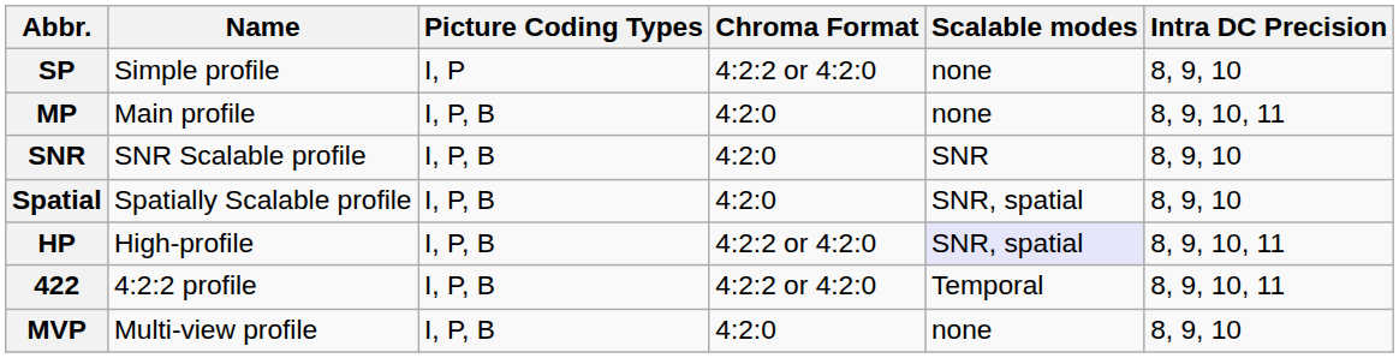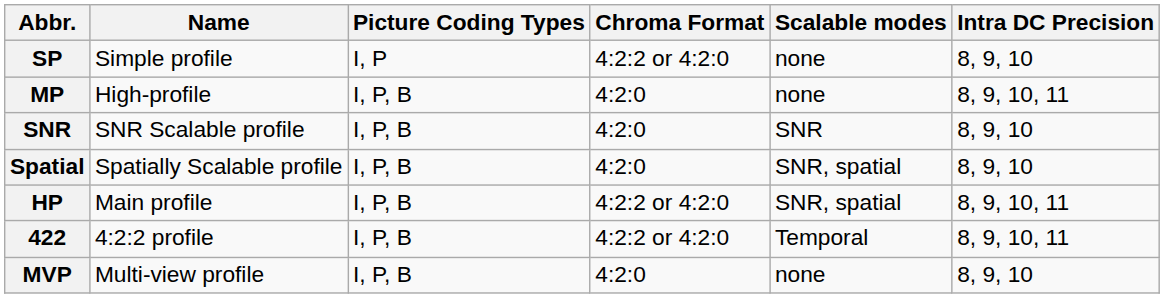MP | Name: Main profile -> High-profile
HP | Name: High-profile -> Main profile
HP | Scalable modes: lavender background -> no background
